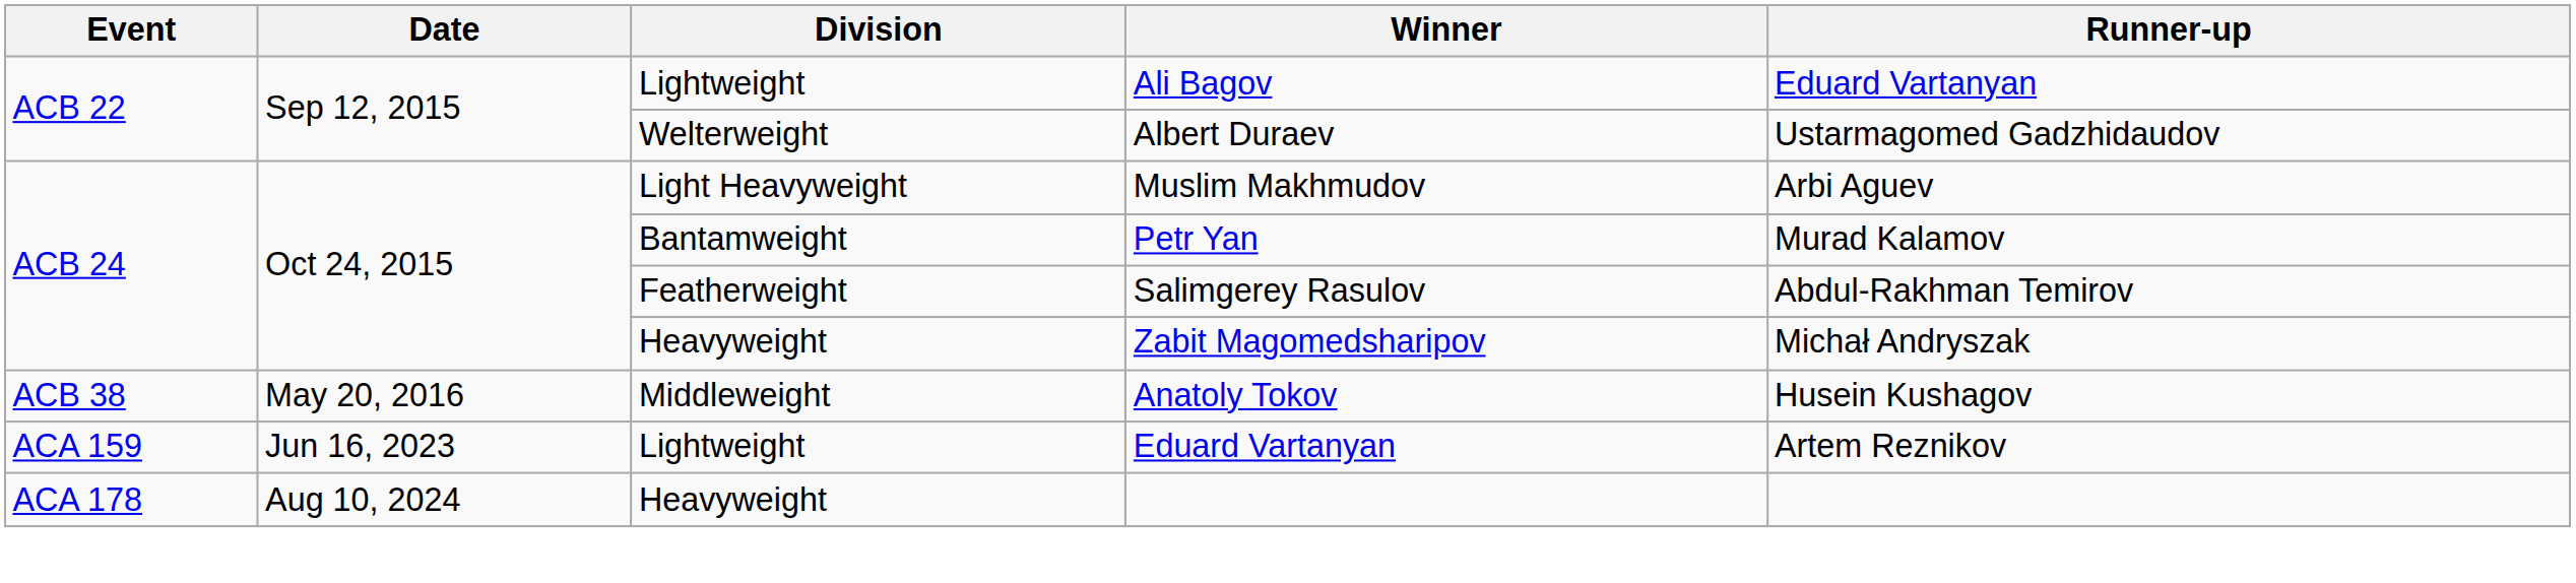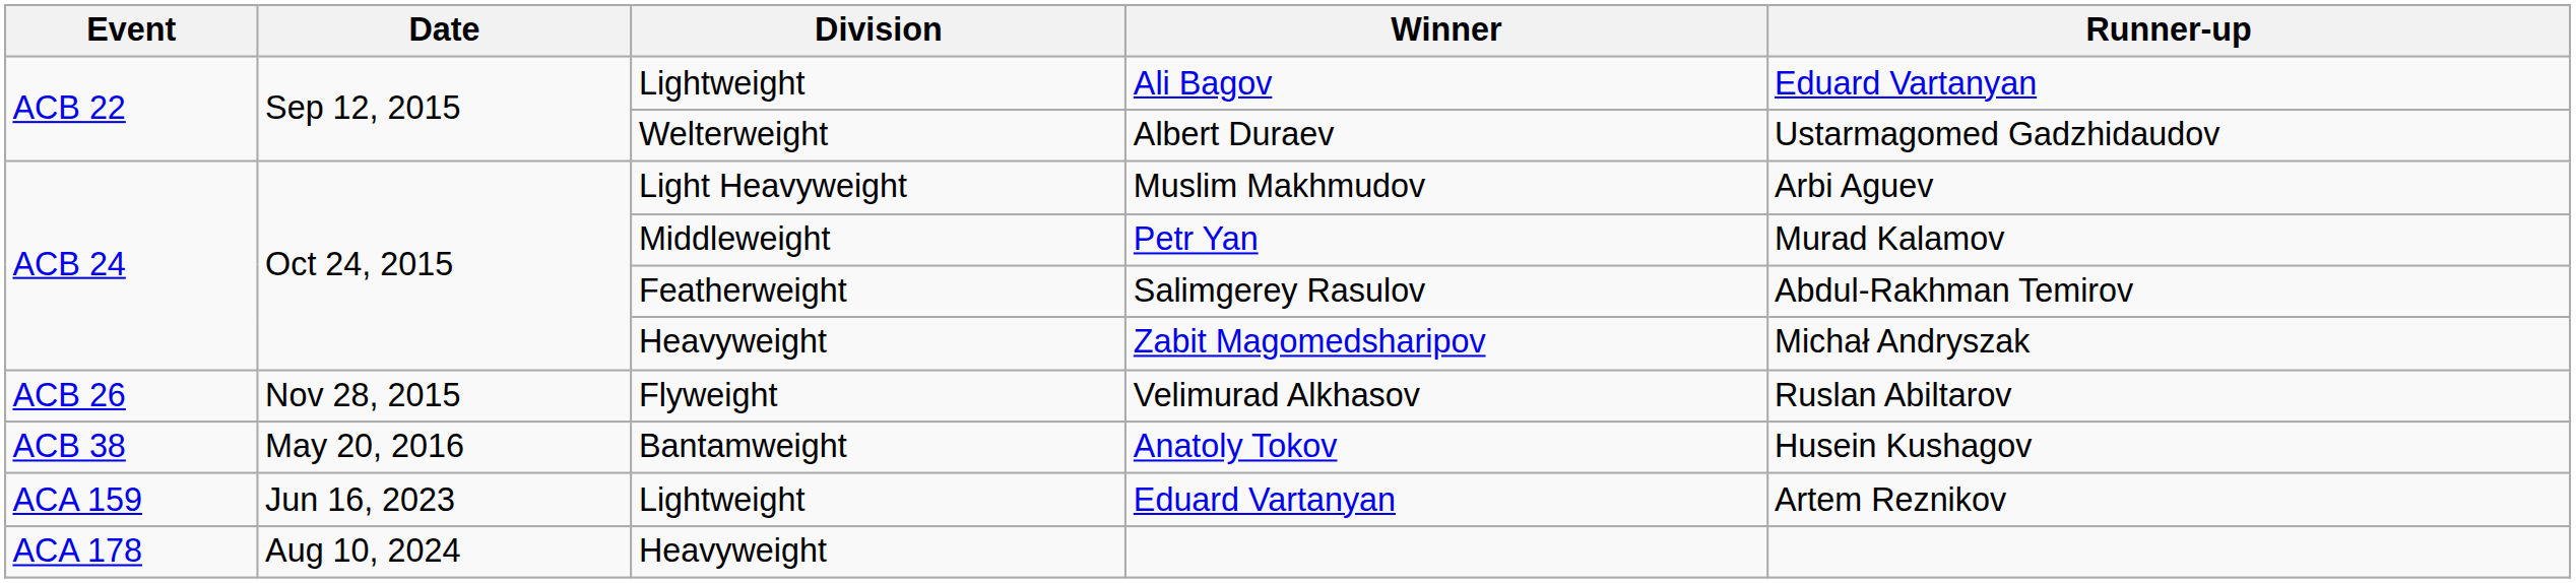Petr Yan | Division: Bantamweight -> Middleweight
+ row: ACB 26 | Nov 28, 2015 | Flyweight | Velimurad Alkhasov | Ruslan Abiltarov
Anatoly Tokov | Division: Middleweight -> Bantamweight
